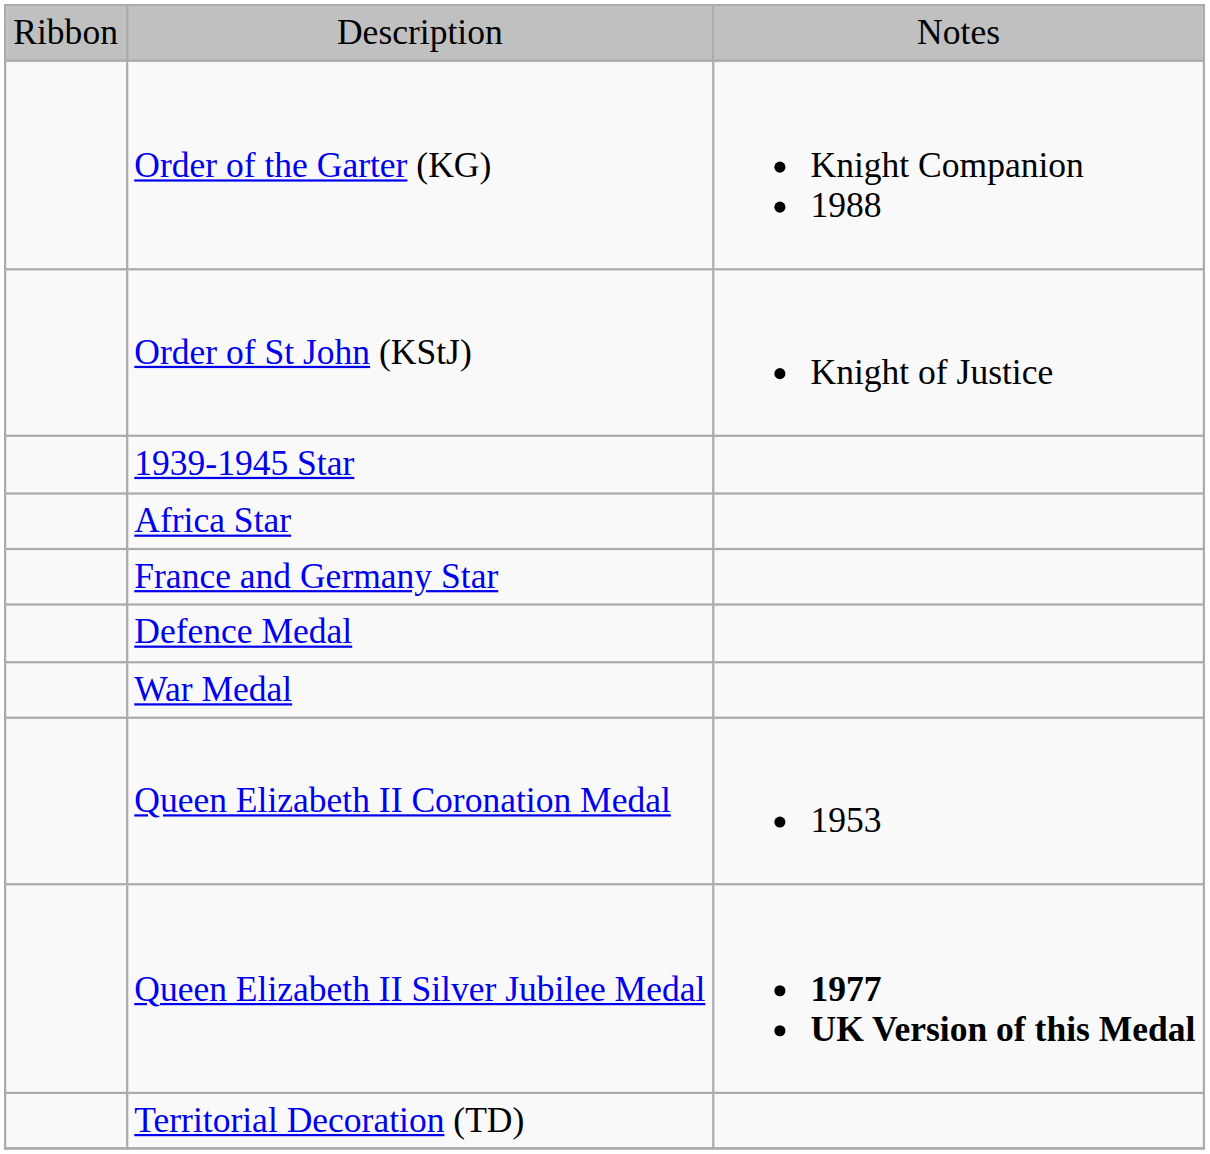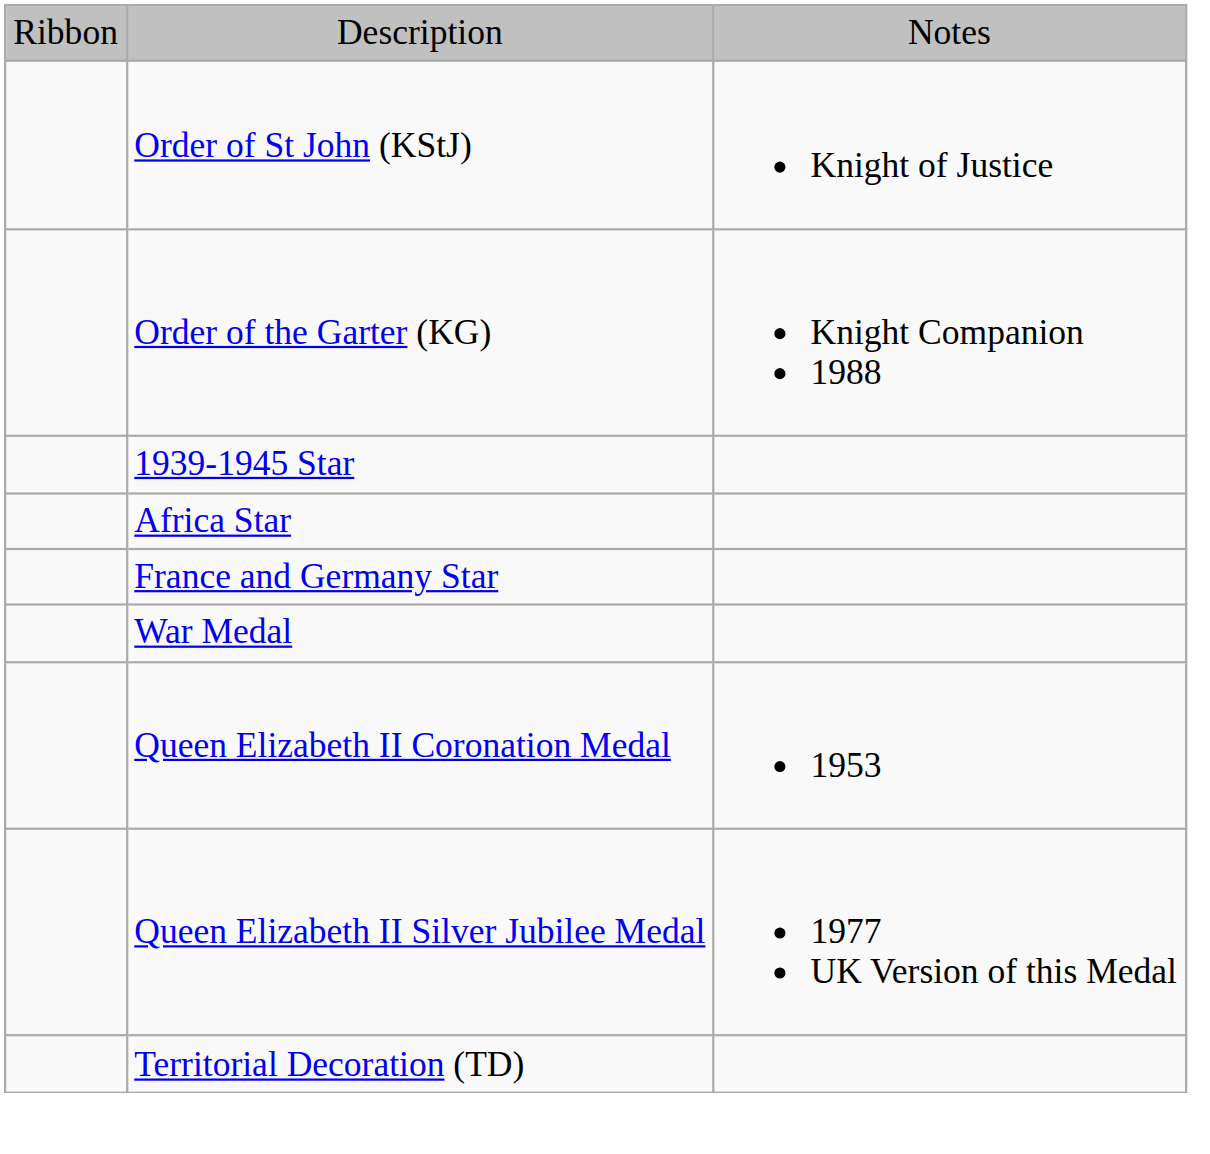rows swapped: Order of the Garter (KG) <-> Order of St John (KStJ)
- row: Defence Medal
Queen Elizabeth II Silver Jubilee Medal | column 3: bold -> normal
